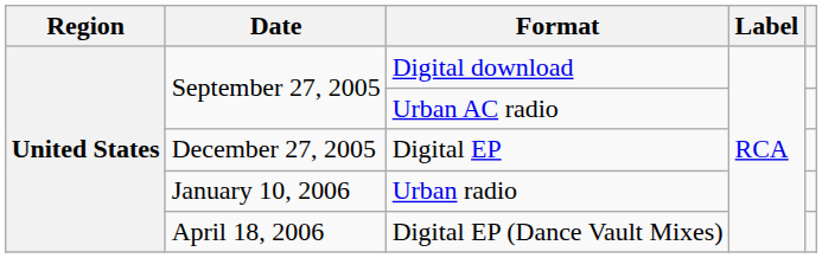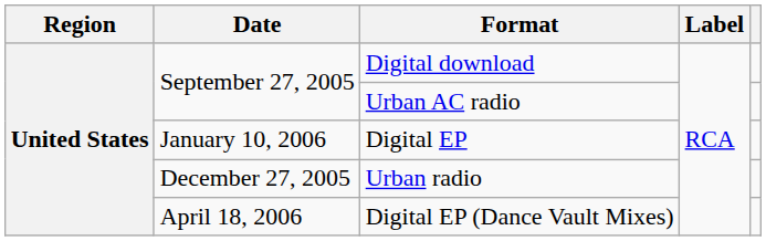Digital EP | Date: December 27, 2005 -> January 10, 2006
Urban radio | Date: January 10, 2006 -> December 27, 2005
